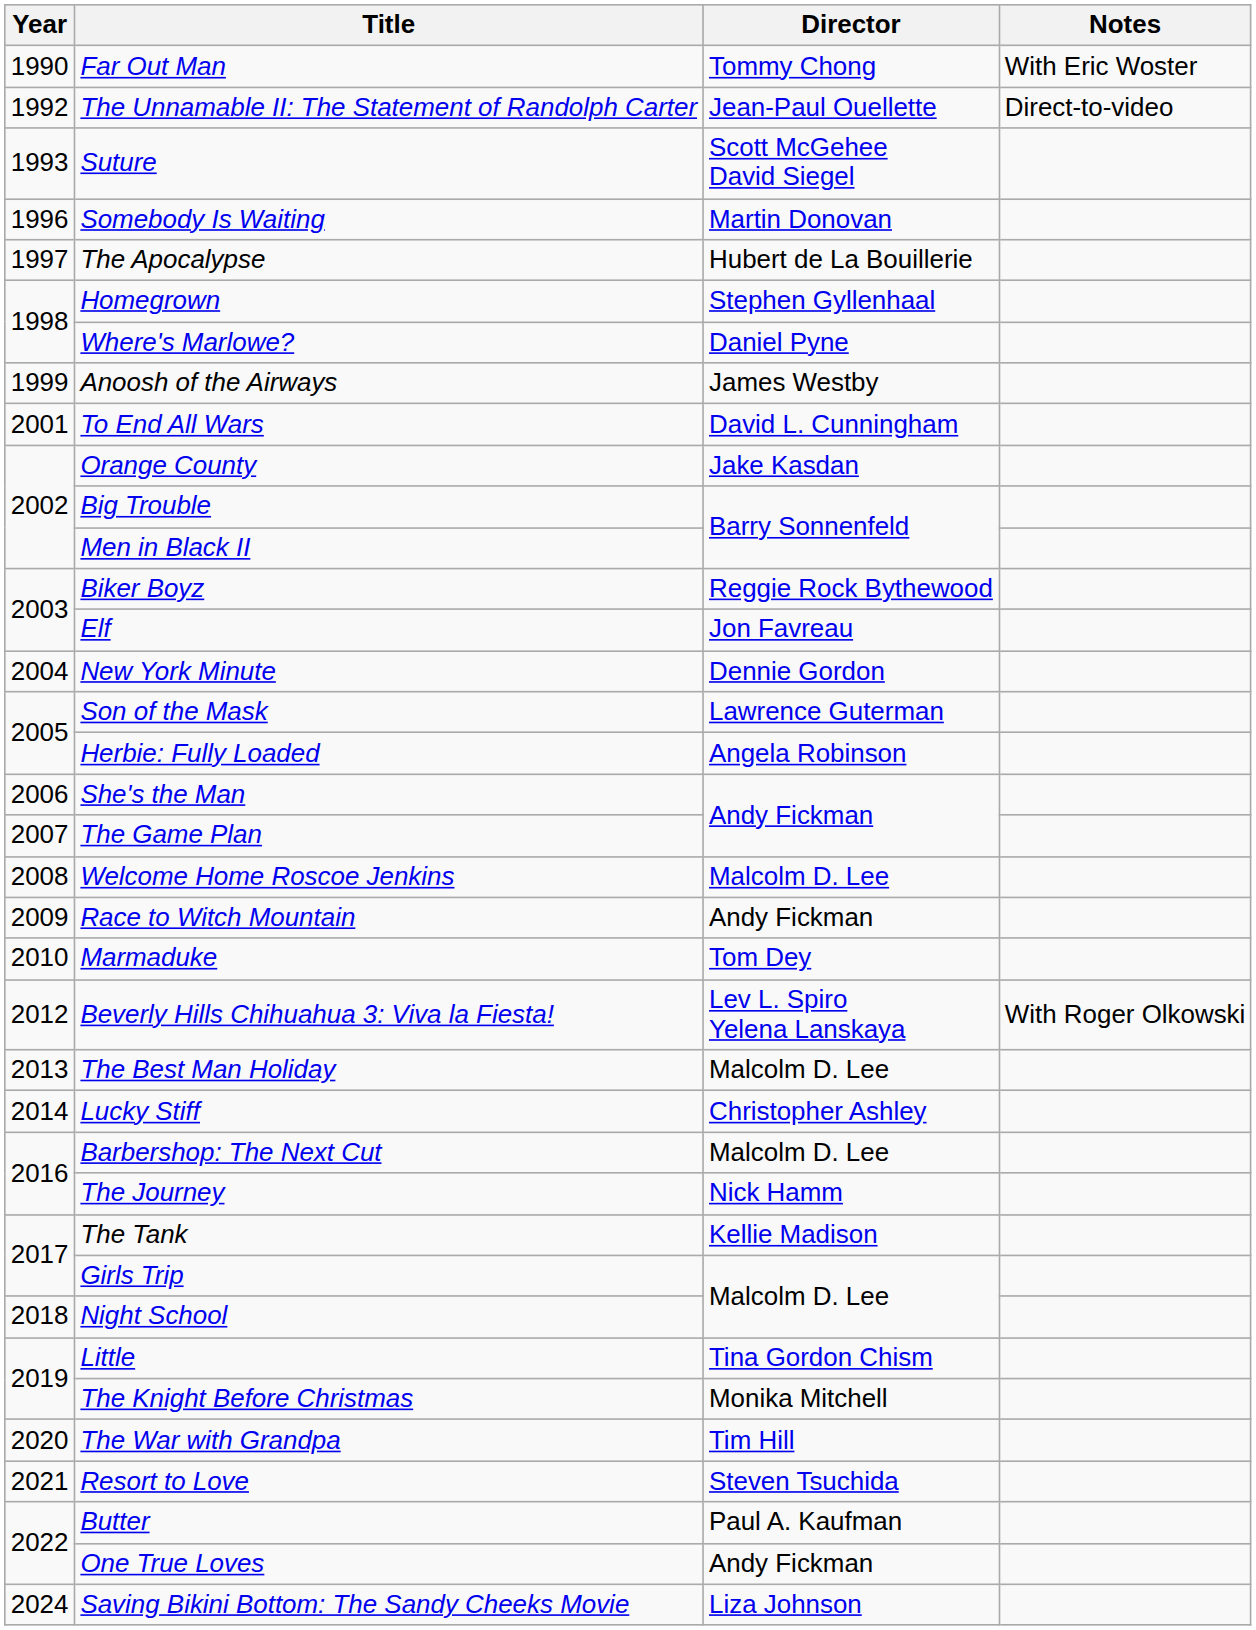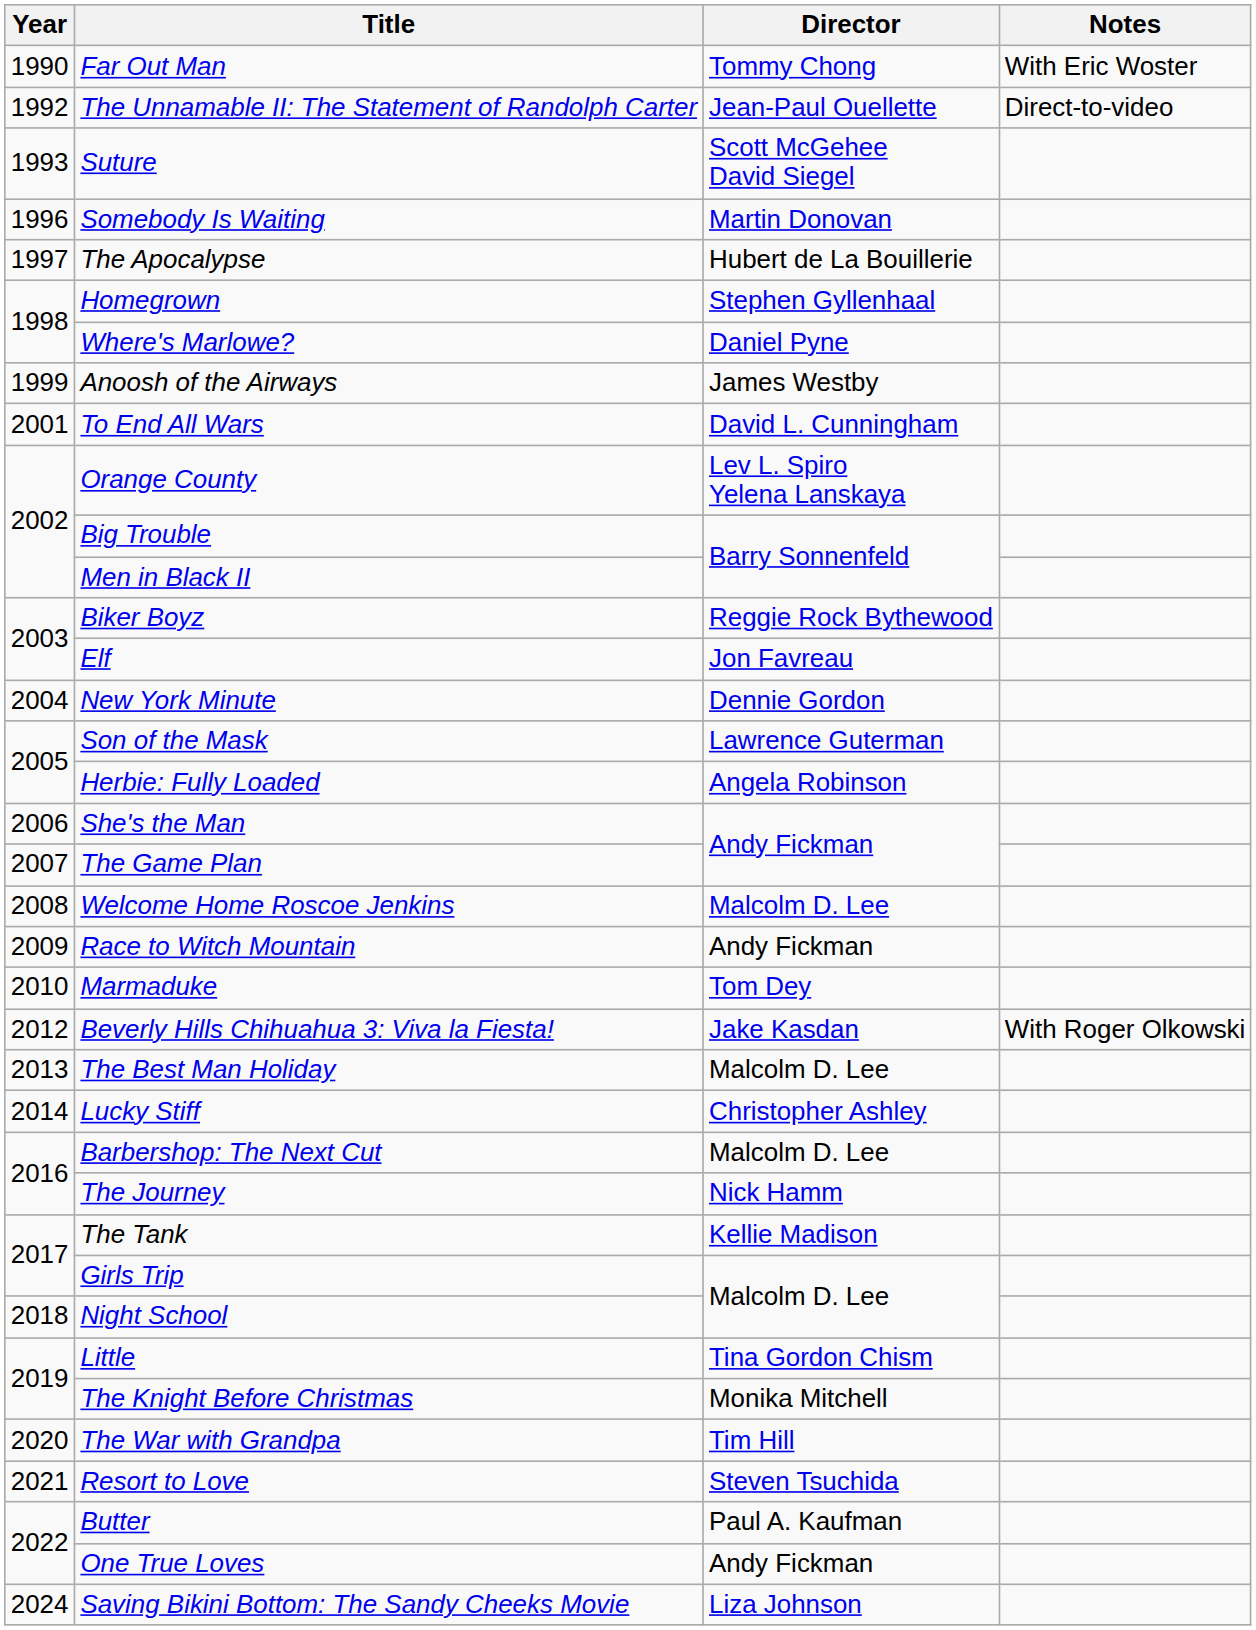Orange County | Director: Jake Kasdan -> Lev L. Spiro Yelena Lanskaya
Beverly Hills Chihuahua 3: Viva la Fiesta! | Director: Lev L. Spiro Yelena Lanskaya -> Jake Kasdan
